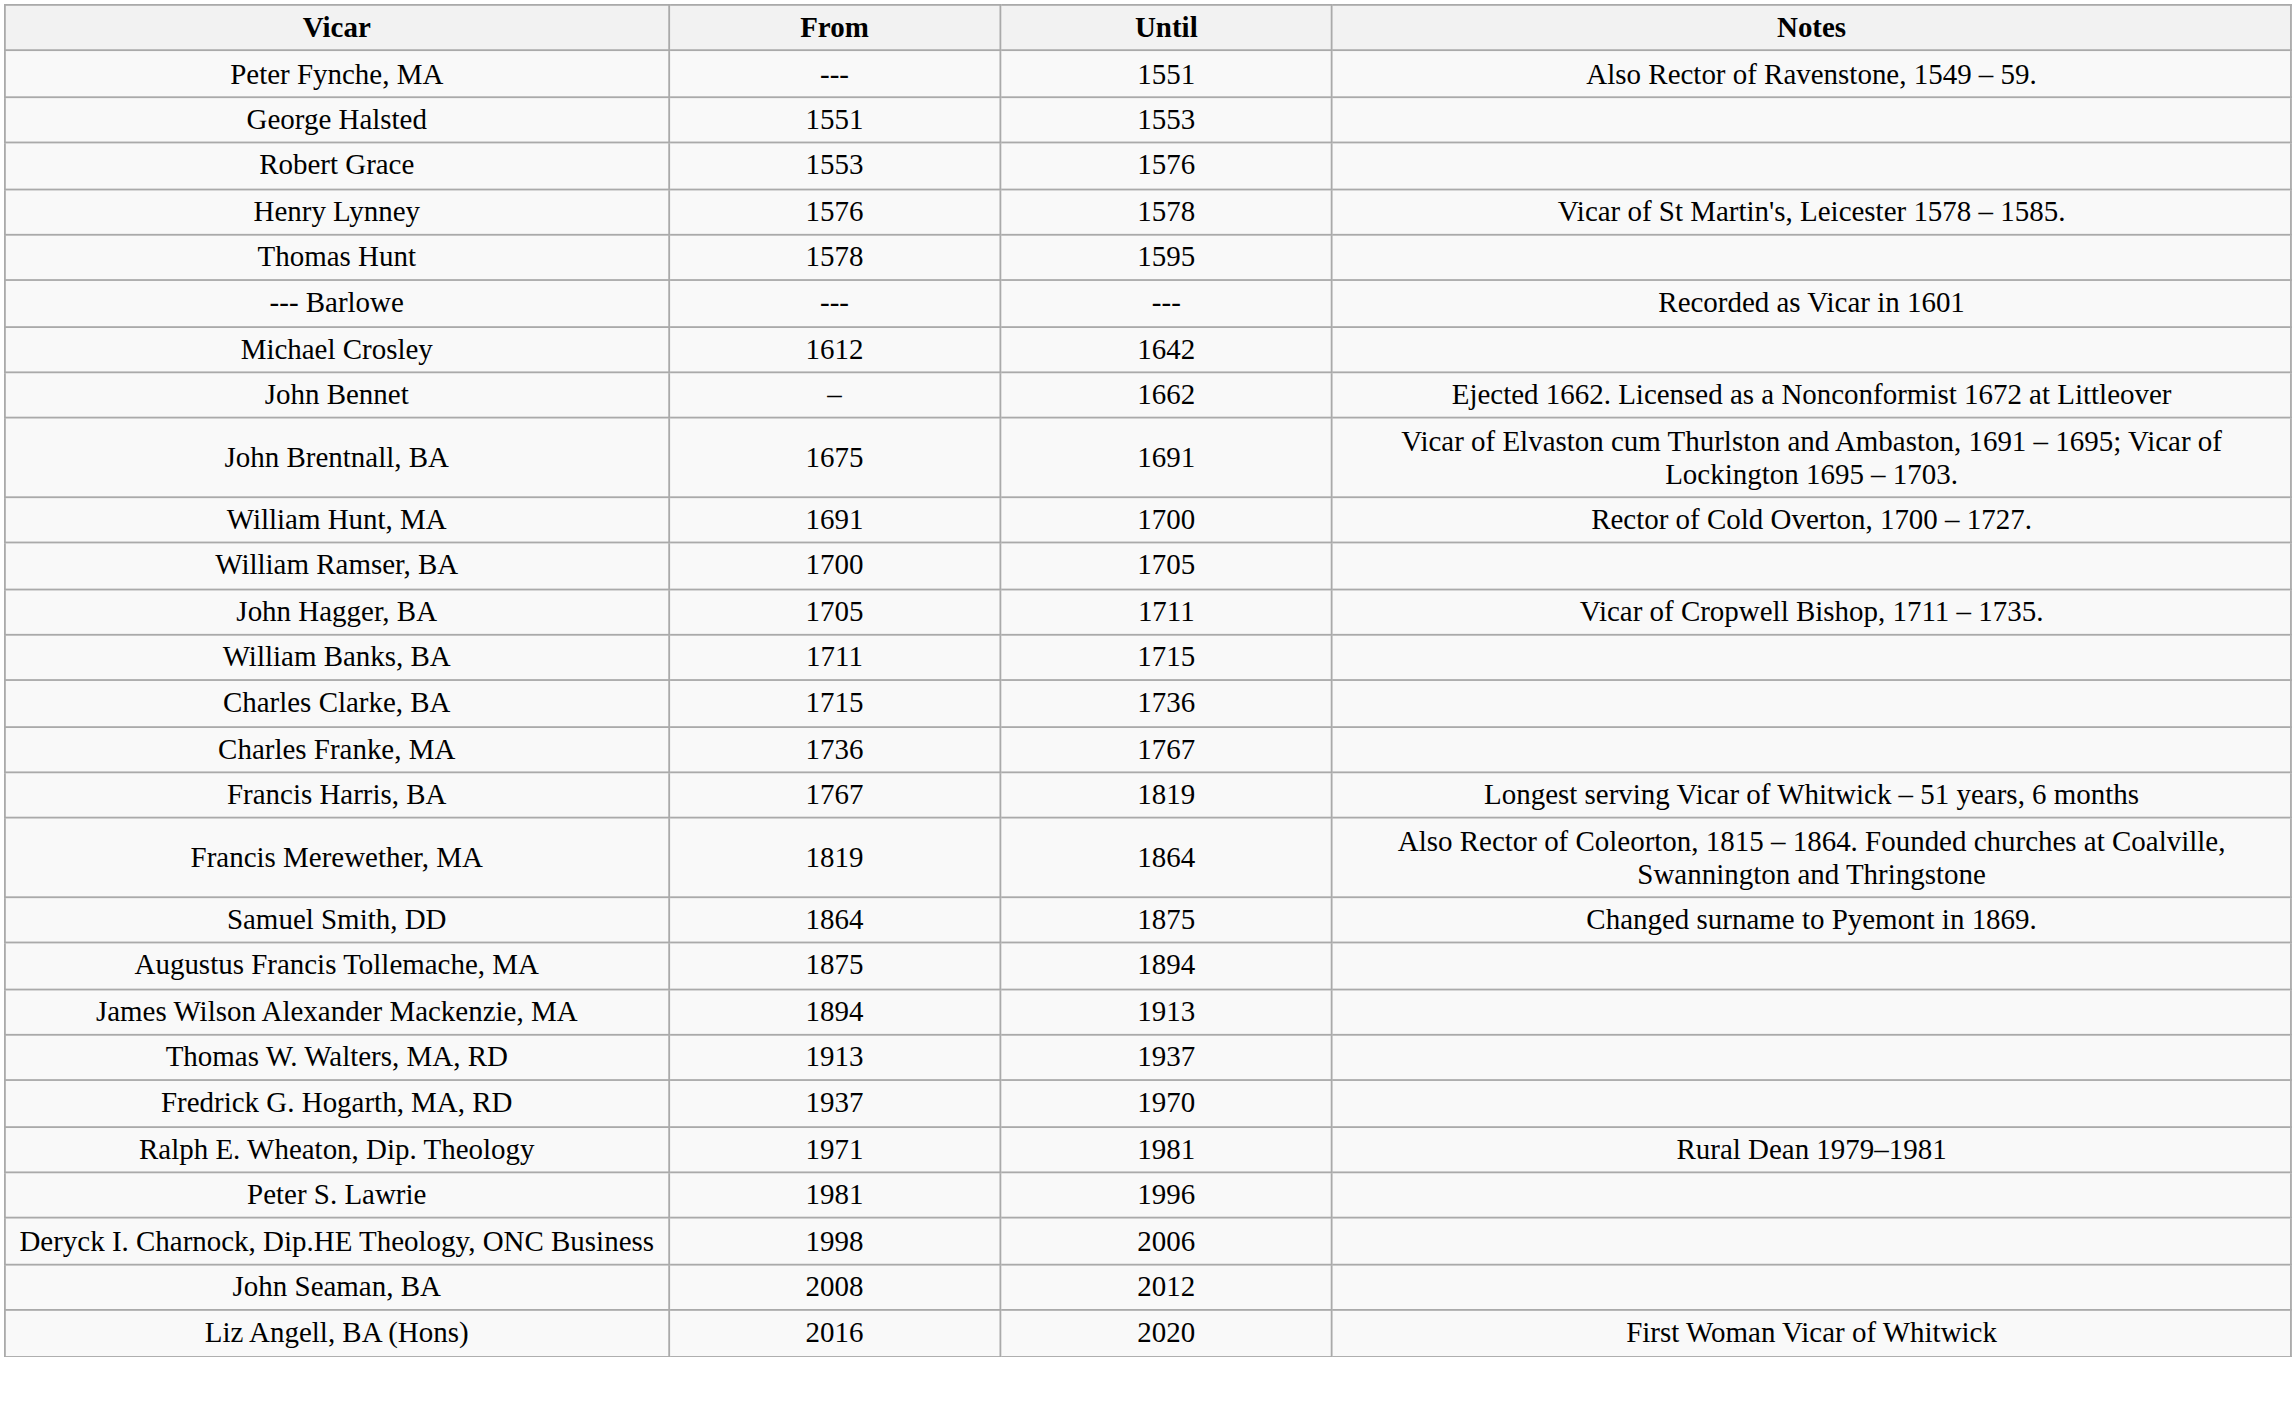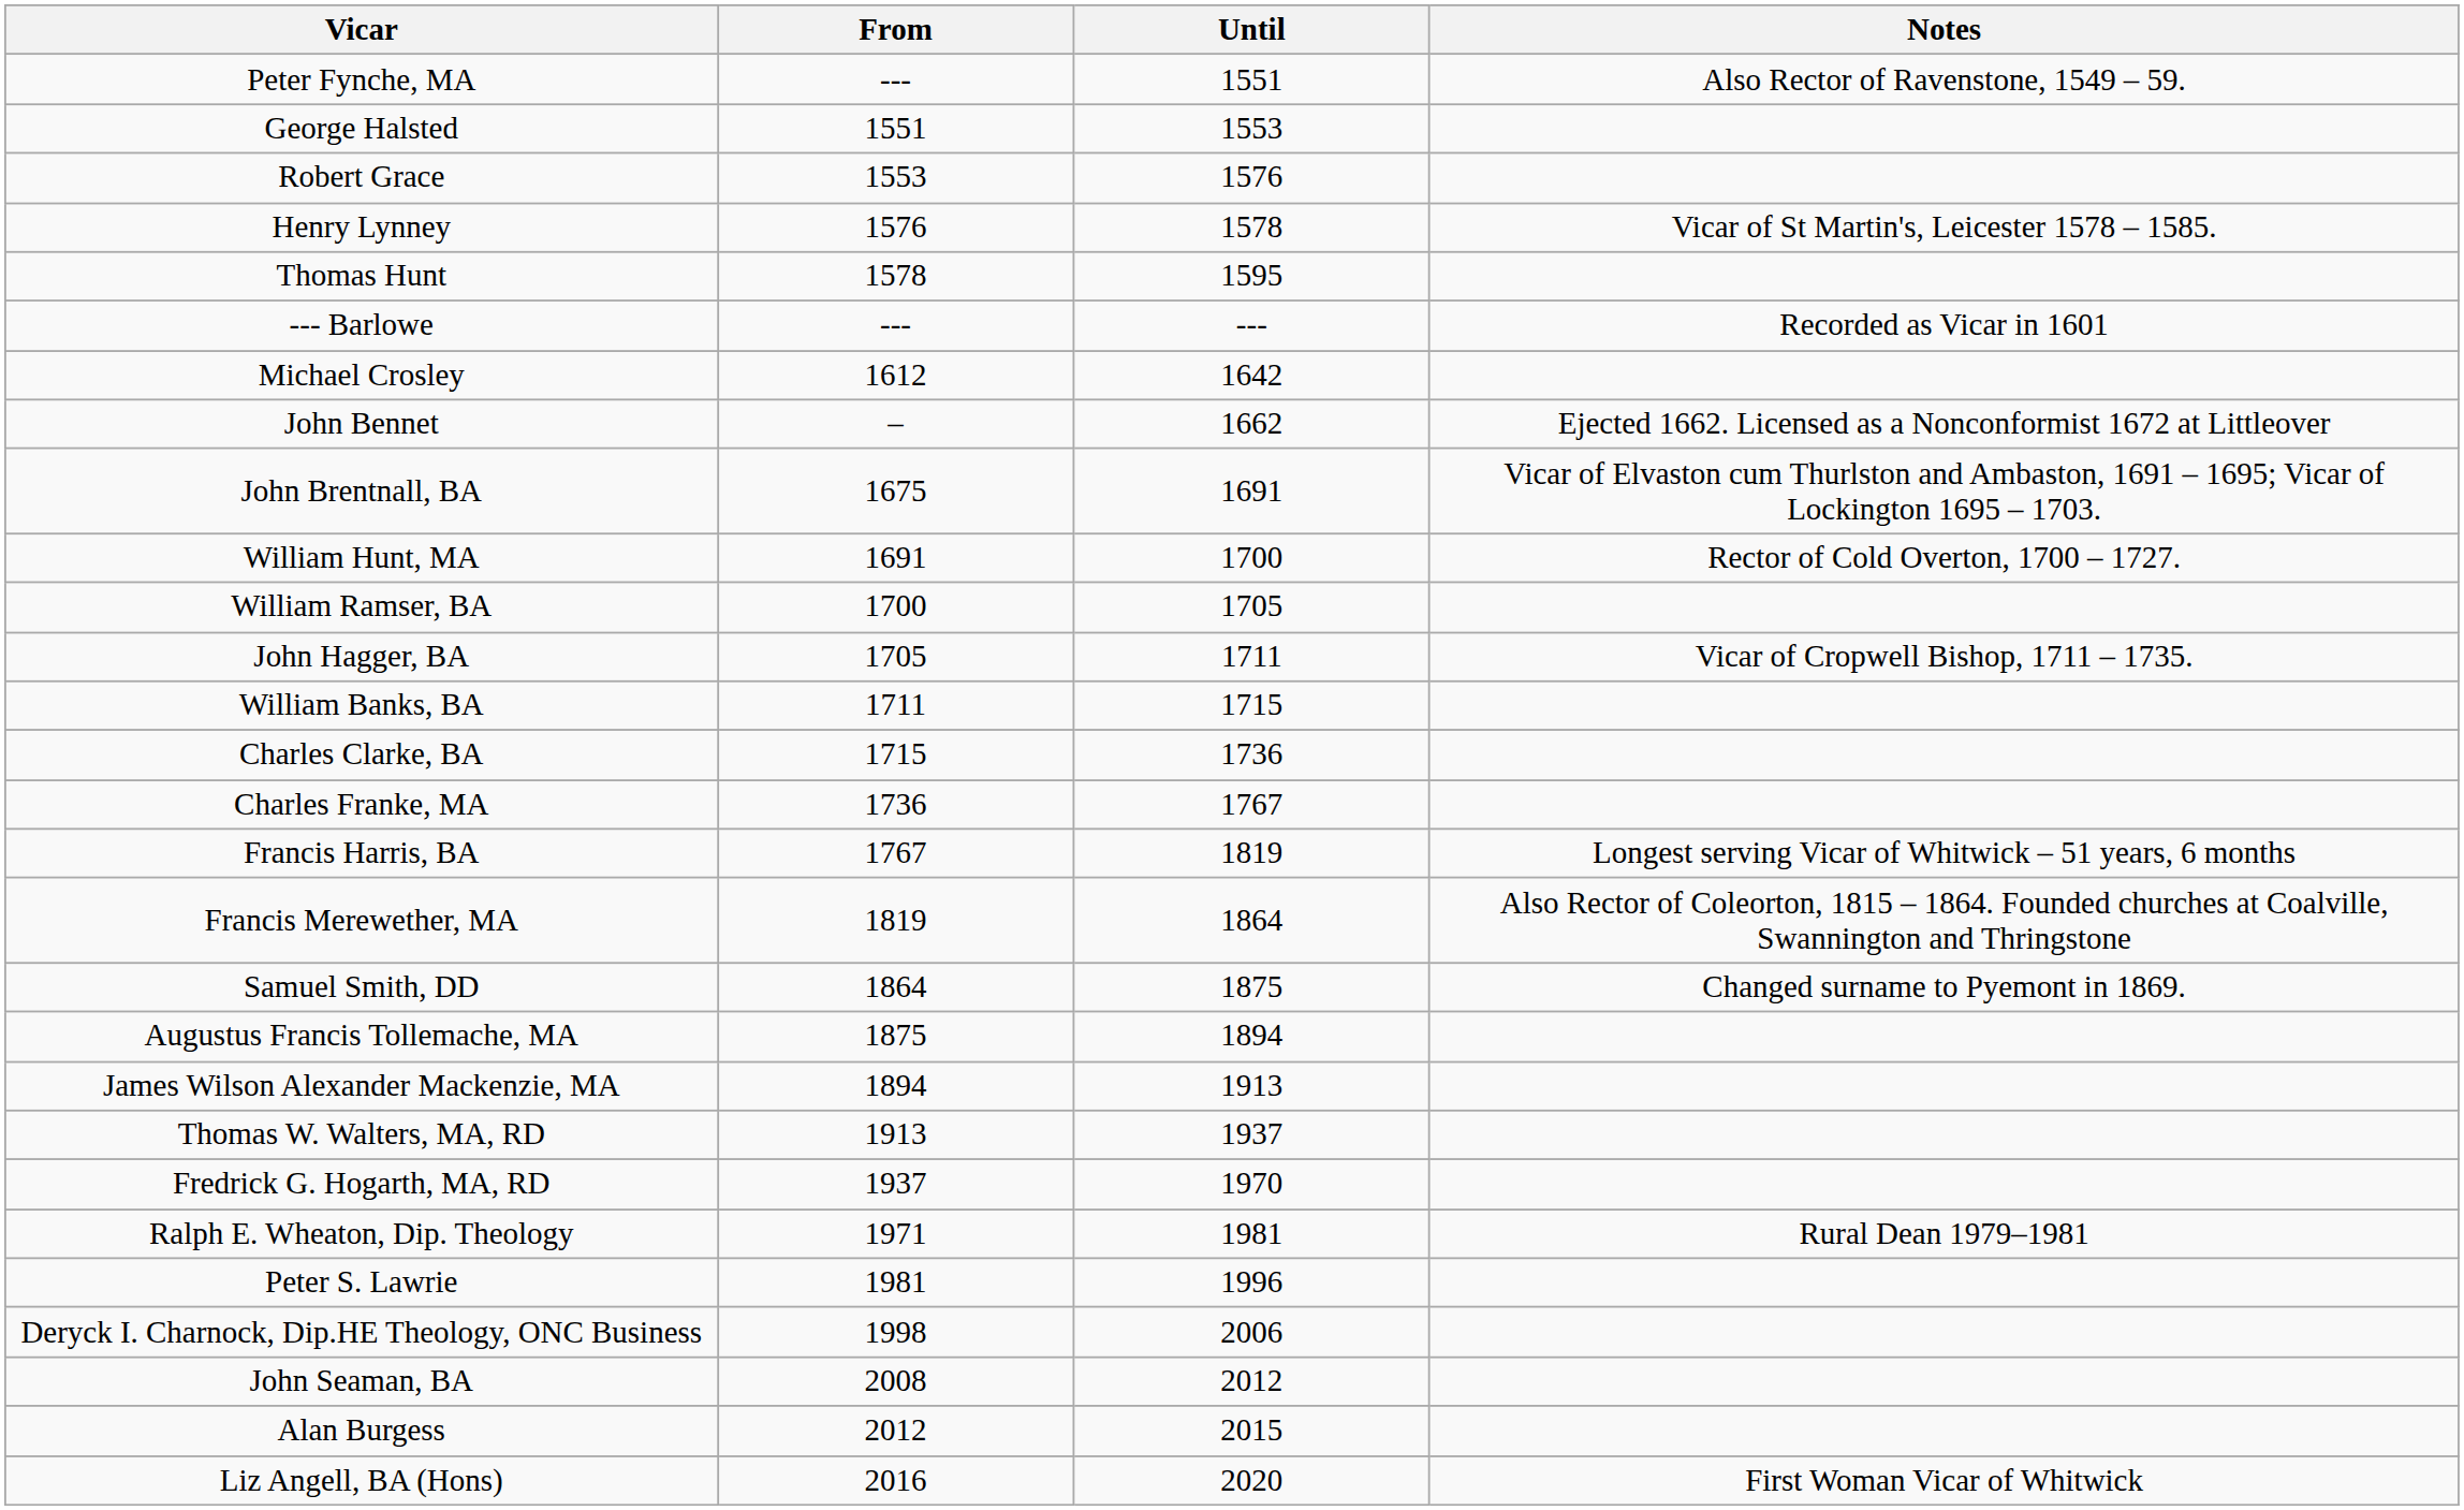+ row: Alan Burgess | 2012 | 2015
